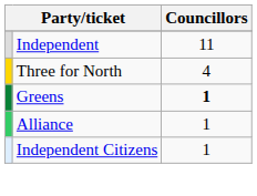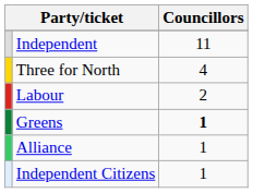+ row: Labour | 2
